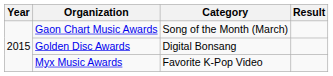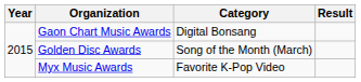Gaon Chart Music Awards | Category: Song of the Month (March) -> Digital Bonsang
Golden Disc Awards | Category: Digital Bonsang -> Song of the Month (March)
